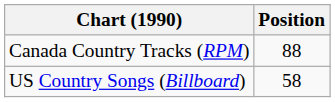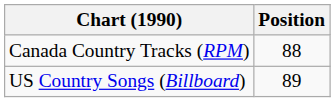US Country Songs (Billboard) | Position: 58 -> 89
